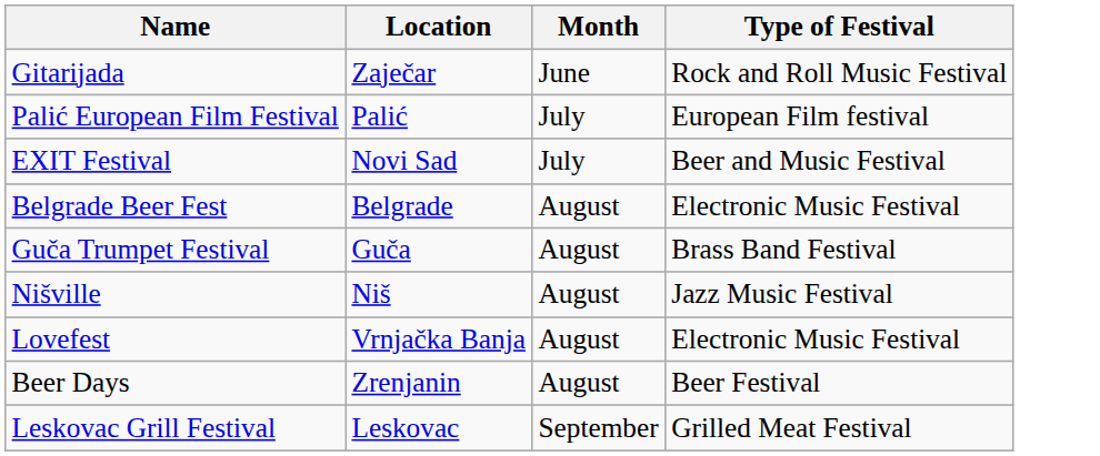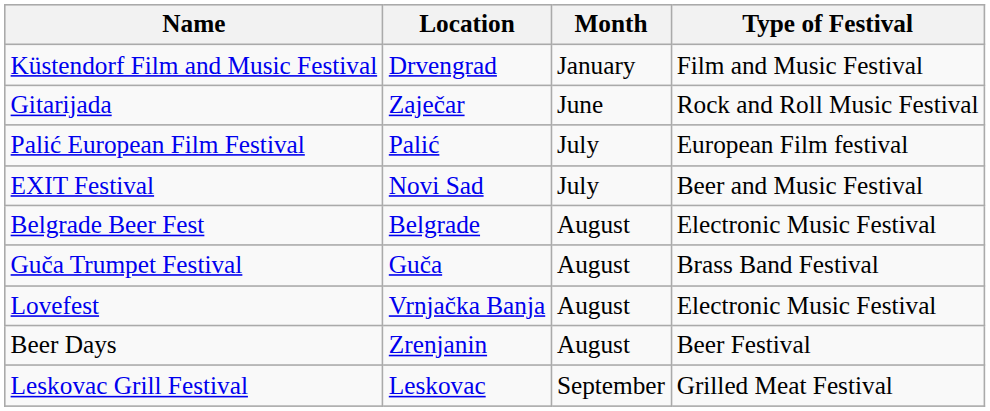+ row: Küstendorf Film and Music Festival | Drvengrad | January | Film and Music Festival
- row: Nišville | Niš | August | Jazz Music Festival
